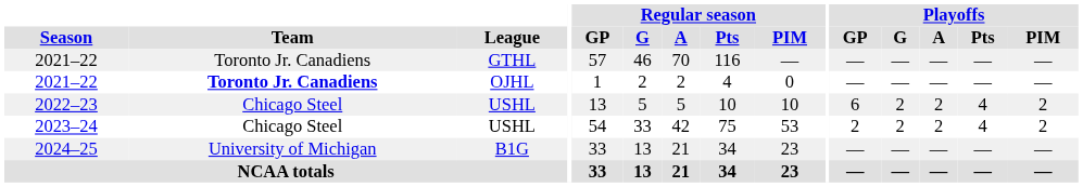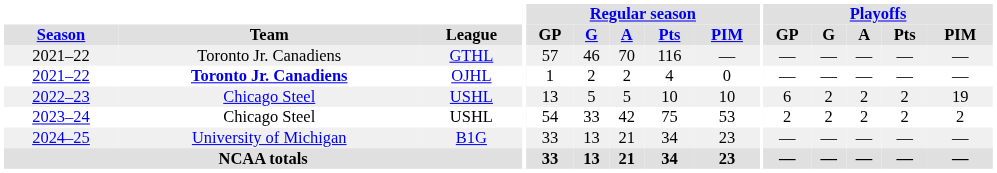2022–23 | Playoffs / Pts: 4 -> 2
2022–23 | Playoffs / PIM: 2 -> 19
2023–24 | Playoffs / Pts: 4 -> 2
